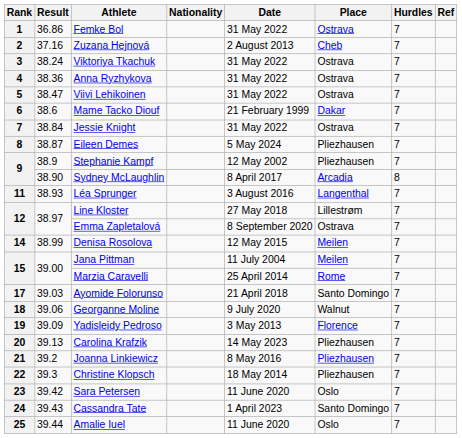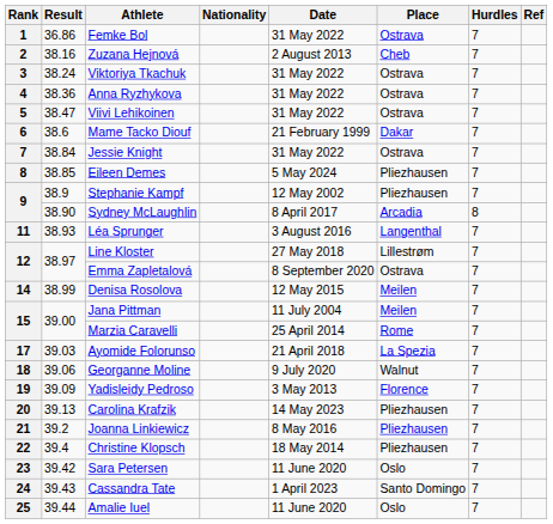Zuzana Hejnová | Result: 37.16 -> 38.16
Eileen Demes | Result: 38.87 -> 38.85
Ayomide Folorunso | Place: Santo Domingo -> La Spezia
Christine Klopsch | Result: 39.3 -> 39.4
